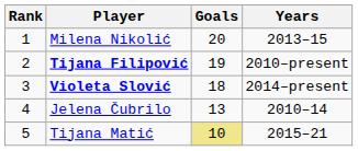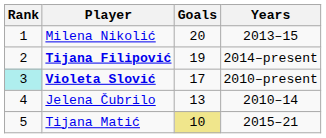Tijana Filipović | Years: 2010–present -> 2014–present
Violeta Slović | Rank: no background -> paleturquoise background
Violeta Slović | Goals: 18 -> 17
Violeta Slović | Years: 2014–present -> 2010–present
